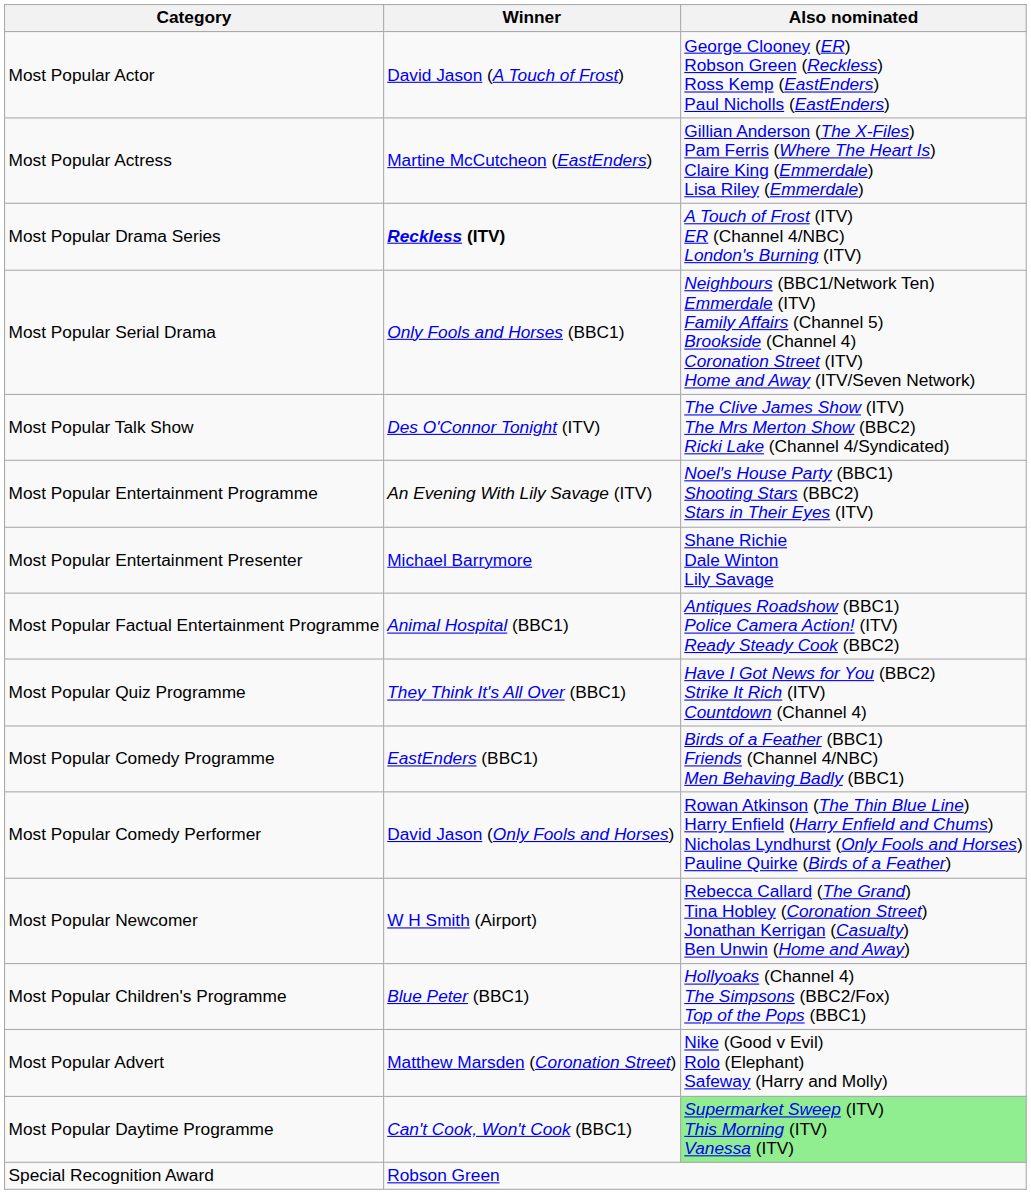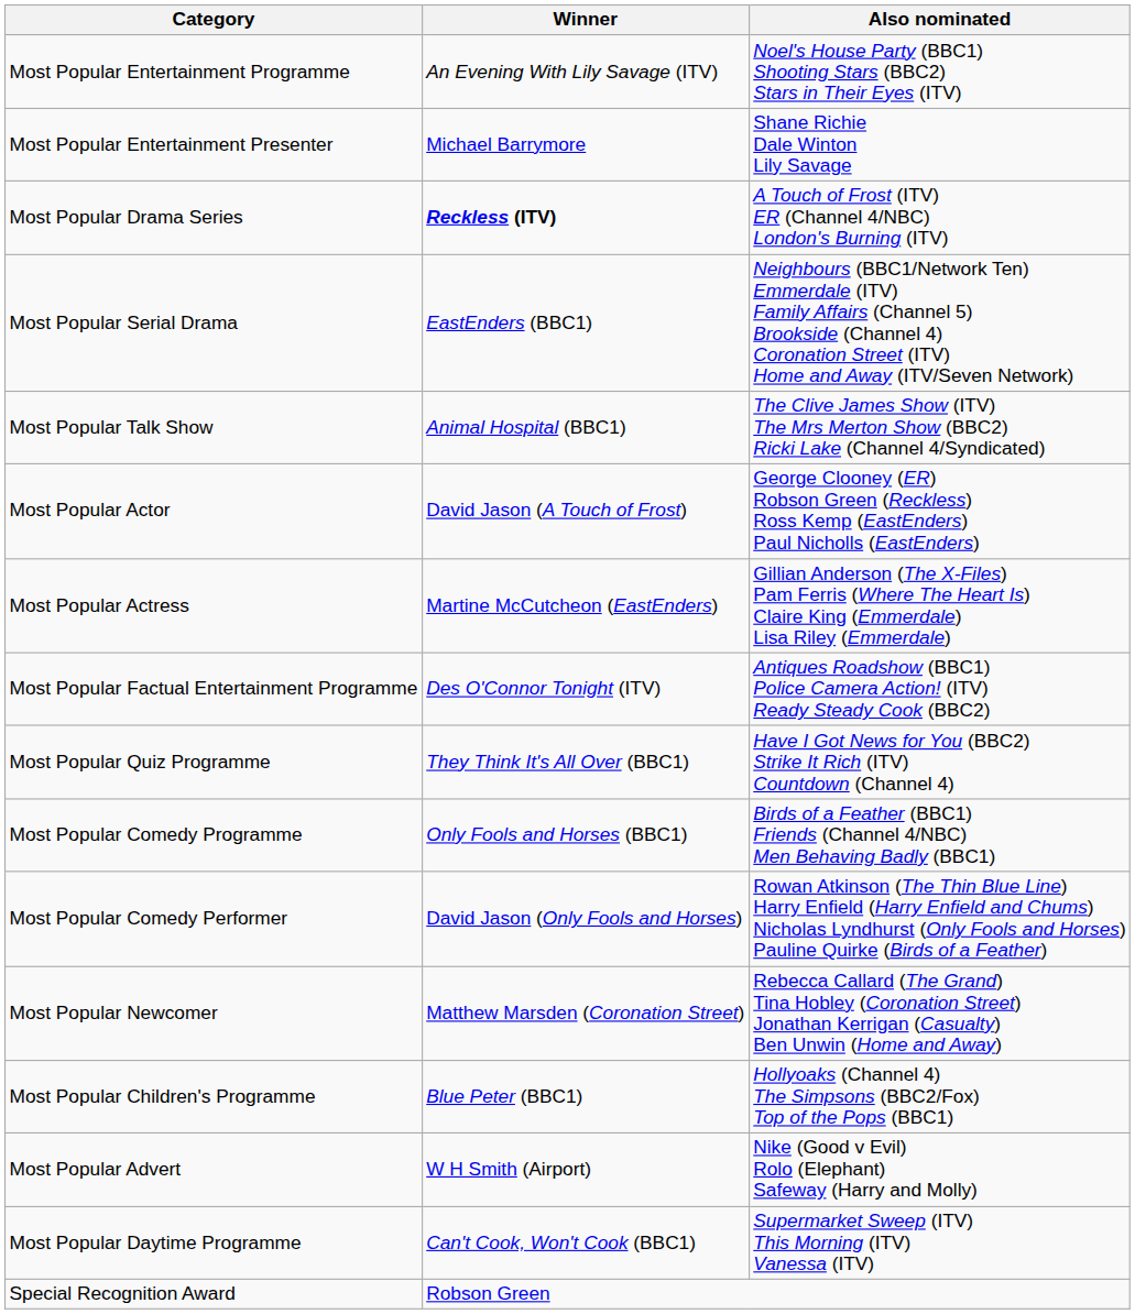rows swapped: Most Popular Actor <-> Most Popular Entertainment Programme
rows swapped: Most Popular Actress <-> Most Popular Entertainment Presenter
Most Popular Serial Drama | Winner: Only Fools and Horses (BBC1) -> EastEnders (BBC1)
Most Popular Talk Show | Winner: Des O'Connor Tonight (ITV) -> Animal Hospital (BBC1)
Most Popular Factual Entertainment Programme | Winner: Animal Hospital (BBC1) -> Des O'Connor Tonight (ITV)
Most Popular Comedy Programme | Winner: EastEnders (BBC1) -> Only Fools and Horses (BBC1)
Most Popular Newcomer | Winner: W H Smith (Airport) -> Matthew Marsden (Coronation Street)
Most Popular Advert | Winner: Matthew Marsden (Coronation Street) -> W H Smith (Airport)
Most Popular Daytime Programme | Also nominated: lightgreen background -> no background
